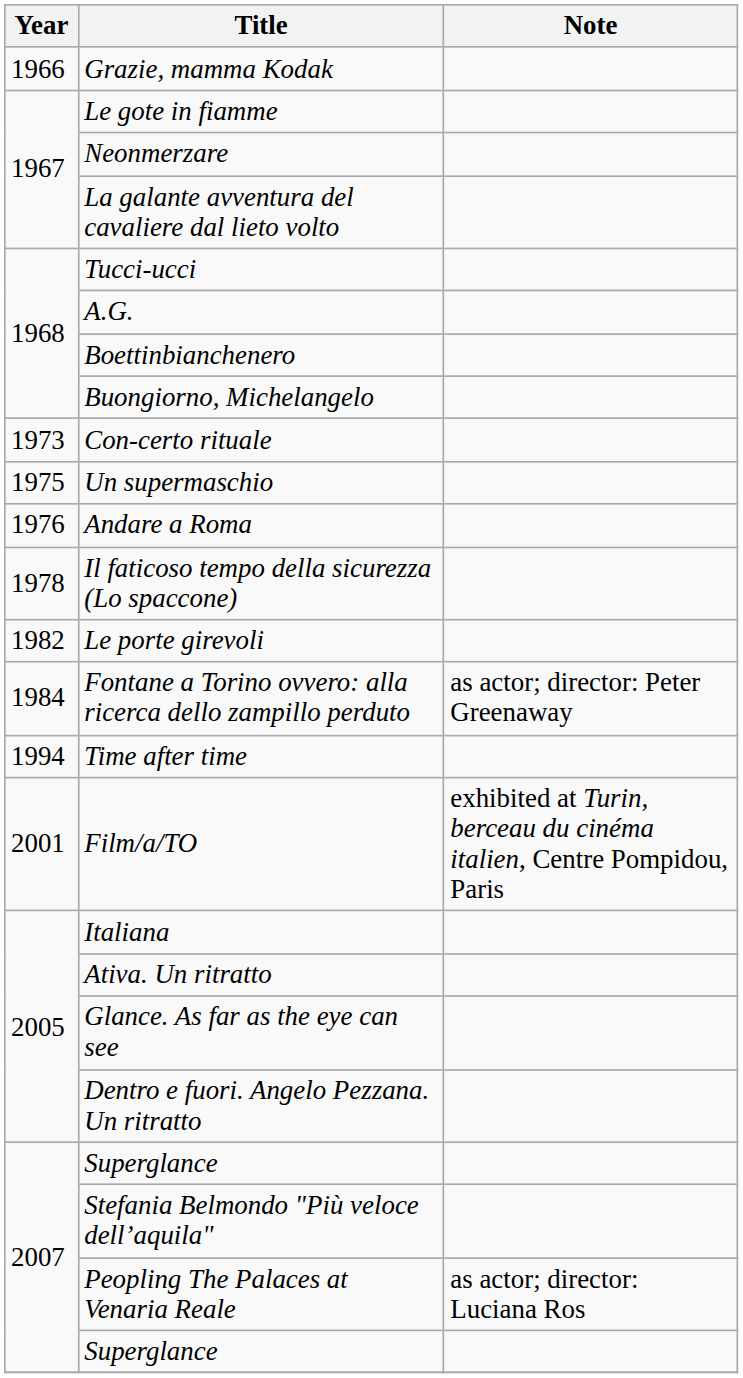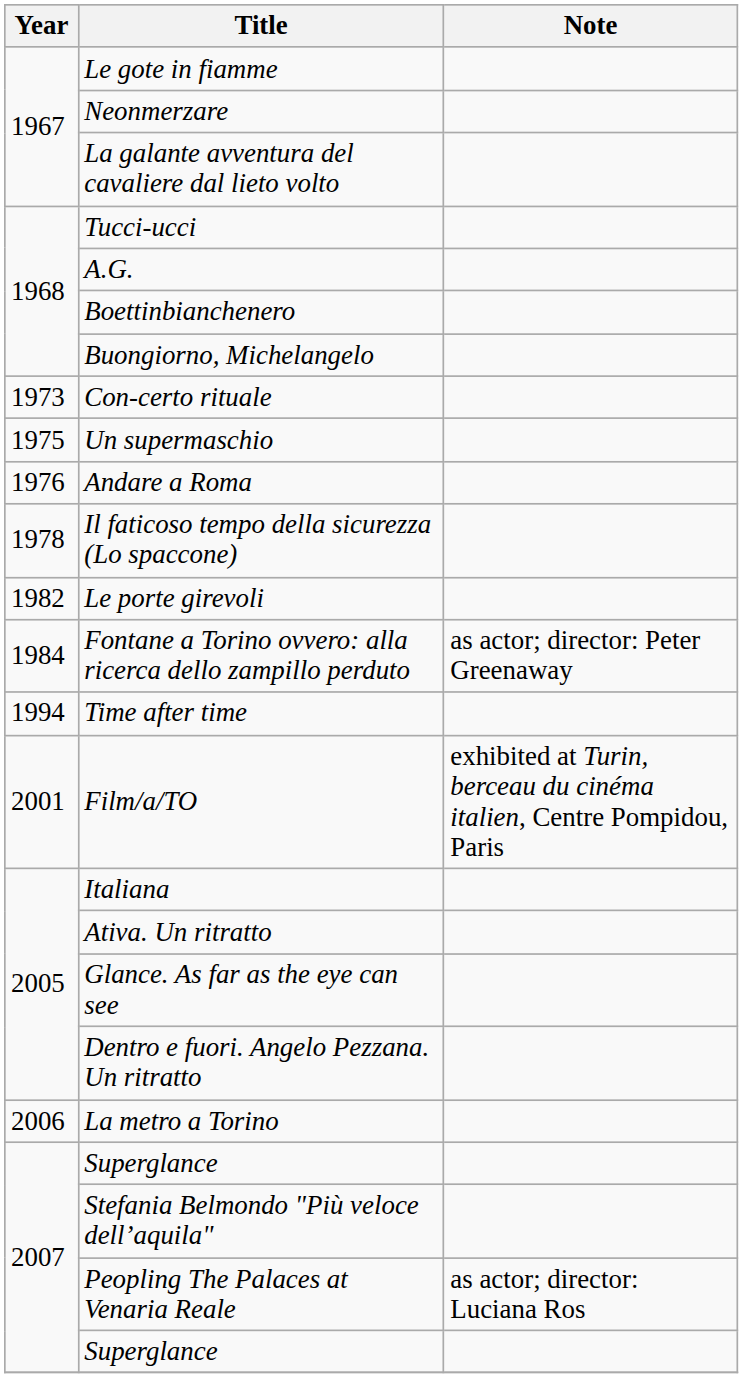- row: 1966 | Grazie, mamma Kodak
+ row: 2006 | La metro a Torino
